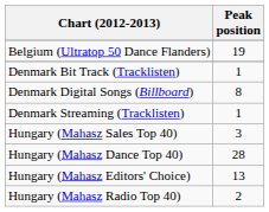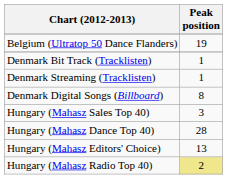rows swapped: Denmark Digital Songs (Billboard) <-> Denmark Streaming (Tracklisten)
Hungary (Mahasz Radio Top 40) | Peak position: no background -> khaki background
